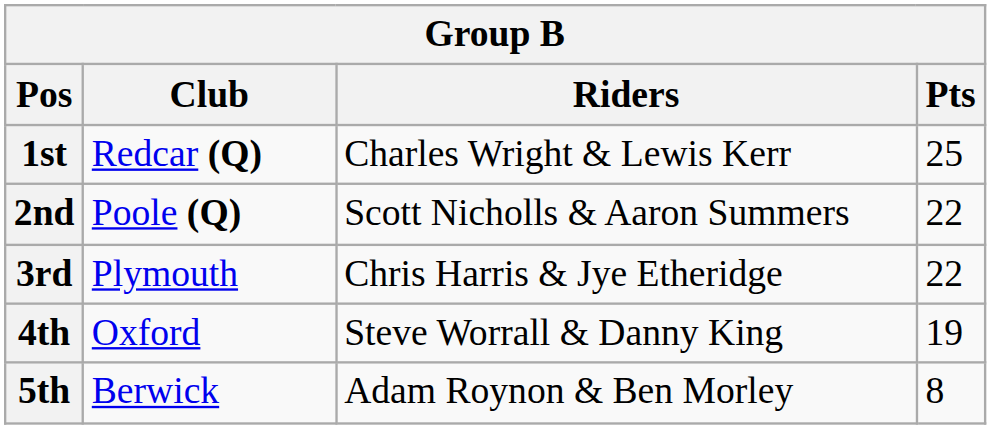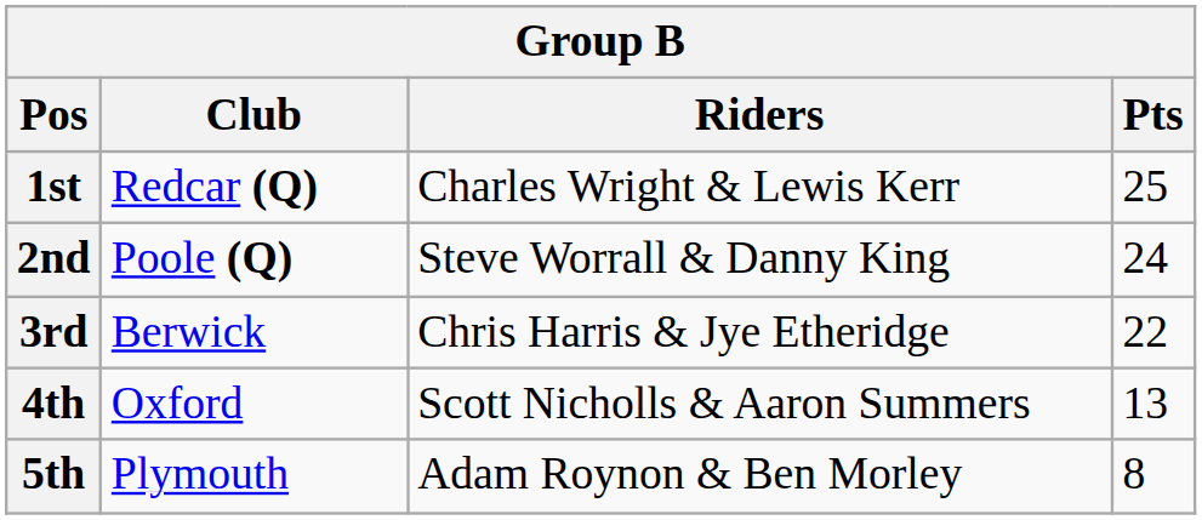2nd | Riders: Scott Nicholls & Aaron Summers -> Steve Worrall & Danny King
2nd | Pts: 22 -> 24
3rd | Club: Plymouth -> Berwick
4th | Riders: Steve Worrall & Danny King -> Scott Nicholls & Aaron Summers
4th | Pts: 19 -> 13
5th | Club: Berwick -> Plymouth
